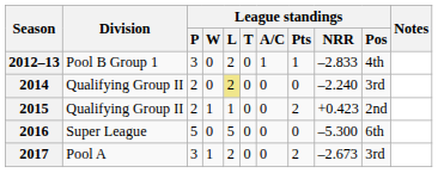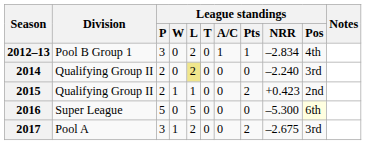2012–13 | League standings / NRR: –2.833 -> –2.834
2016 | League standings / Pos: no background -> lightyellow background
2017 | League standings / NRR: –2.673 -> –2.675
